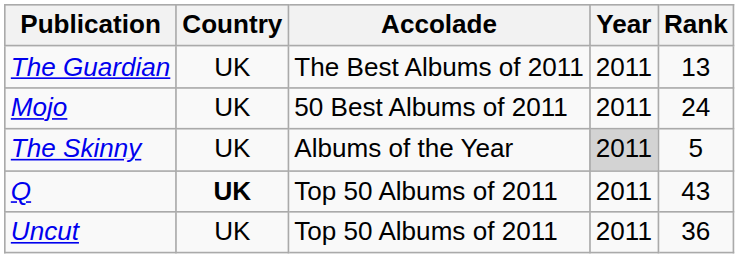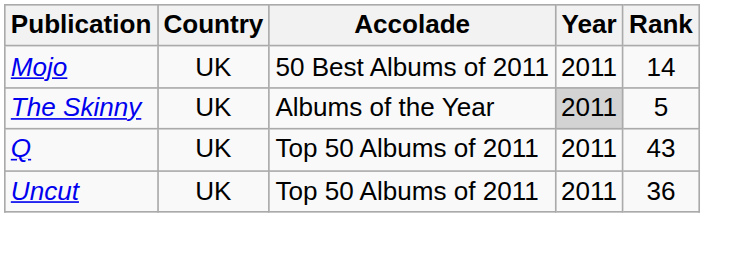- row: The Guardian | UK | The Best Albums of 2011 | 2011 | 13
Mojo | Rank: 24 -> 14
Q | Country: bold -> normal
